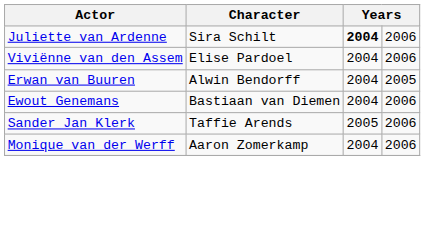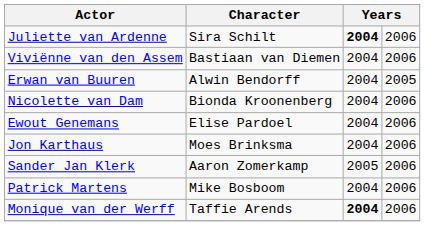Viviënne van den Assem | Character: Elise Pardoel -> Bastiaan van Diemen
+ row: Nicolette van Dam | Bionda Kroonenberg | 2004 | 2006
Ewout Genemans | Character: Bastiaan van Diemen -> Elise Pardoel
+ row: Jon Karthaus | Moes Brinksma | 2004 | 2006
Sander Jan Klerk | Character: Taffie Arends -> Aaron Zomerkamp
+ row: Patrick Martens | Mike Bosboom | 2004 | 2006
Monique van der Werff | Character: Aaron Zomerkamp -> Taffie Arends
Monique van der Werff | column 3: normal -> bold
